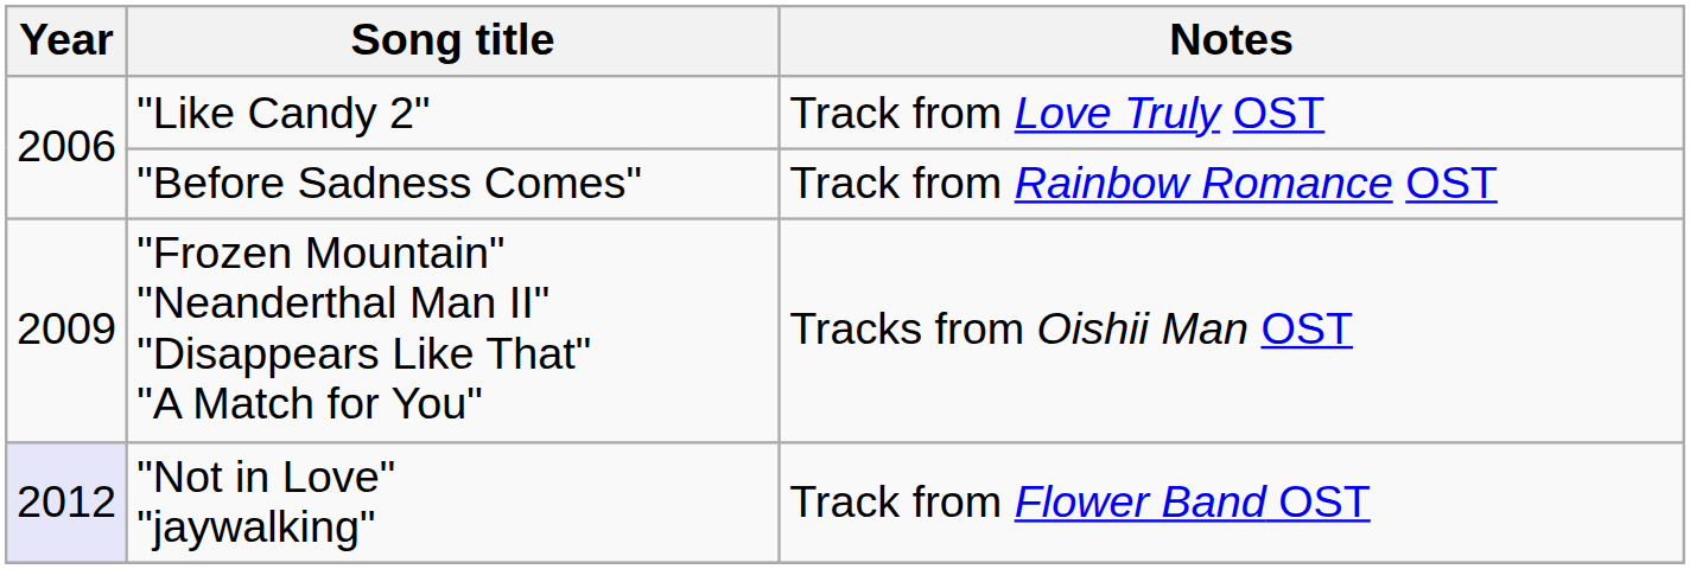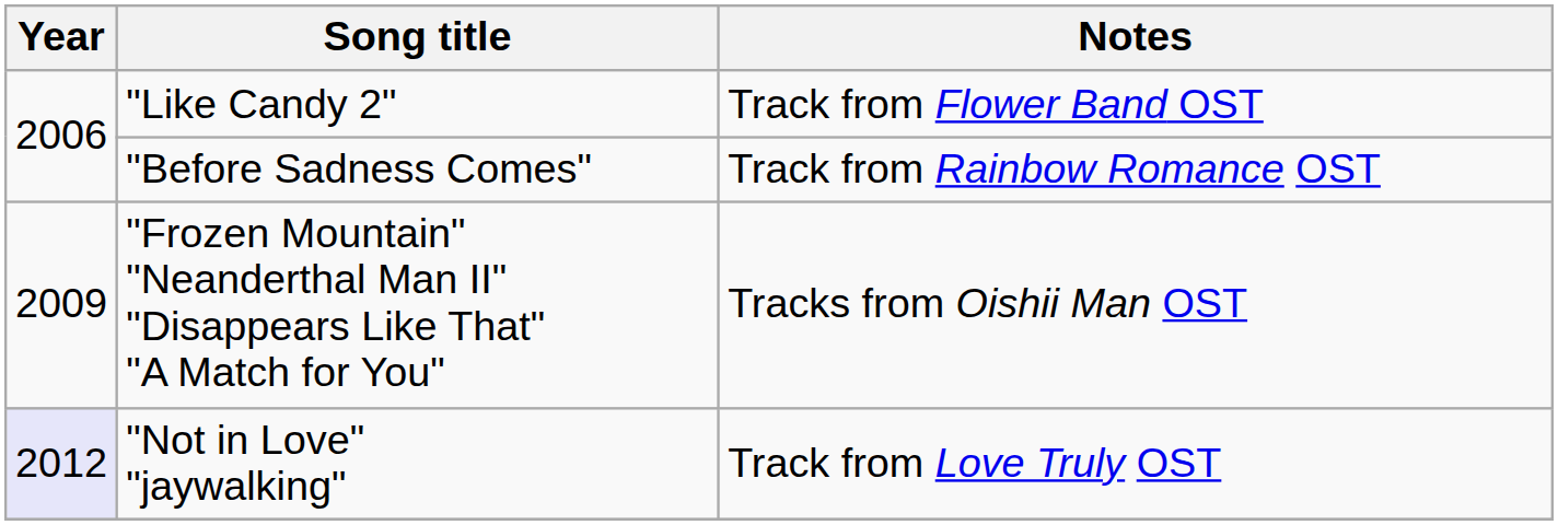"Like Candy 2" | Notes: Track from Love Truly OST -> Track from Flower Band OST
"Not in Love" "jaywalking" | Notes: Track from Flower Band OST -> Track from Love Truly OST
